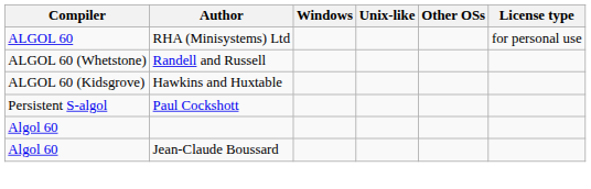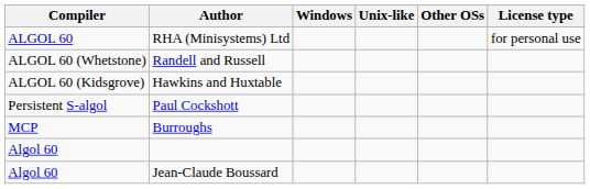+ row: MCP | Burroughs
